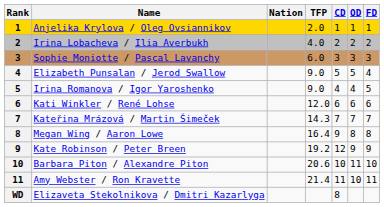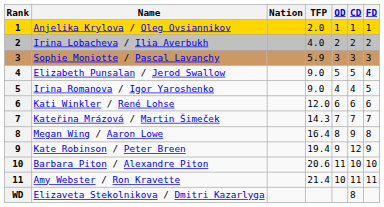columns swapped: CD <-> OD
Sophie Moniotte / Pascal Lavanchy | TFP: 6.0 -> 5.9
Kate Robinson / Peter Breen | TFP: 19.2 -> 19.4
